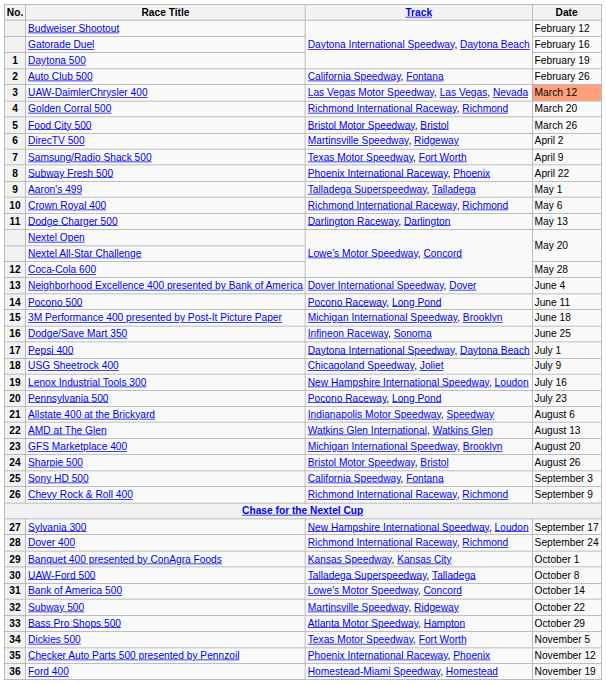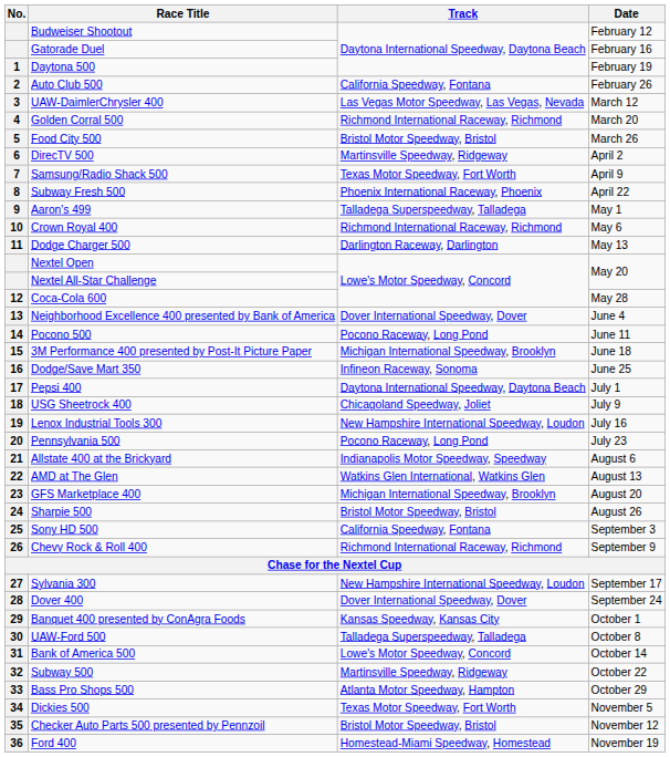UAW-DaimlerChrysler 400 | Date: lightsalmon background -> no background
Dover 400 | Track: Richmond International Raceway, Richmond -> Dover International Speedway, Dover
Checker Auto Parts 500 presented by Pennzoil | Track: Phoenix International Raceway, Phoenix -> Bristol Motor Speedway, Bristol
